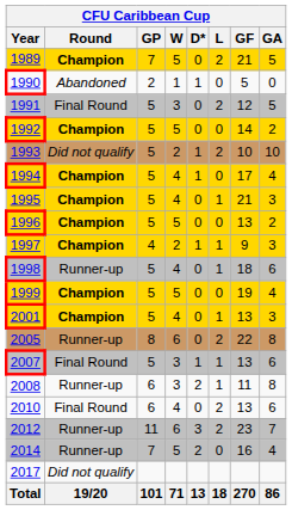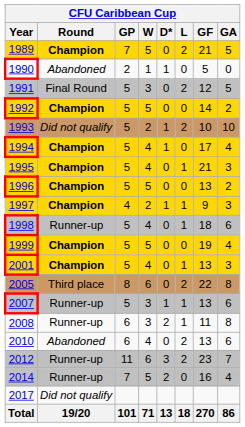2005 | Round: Runner-up -> Third place
2007 | Round: Final Round -> Runner-up
2010 | Round: Final Round -> Abandoned
